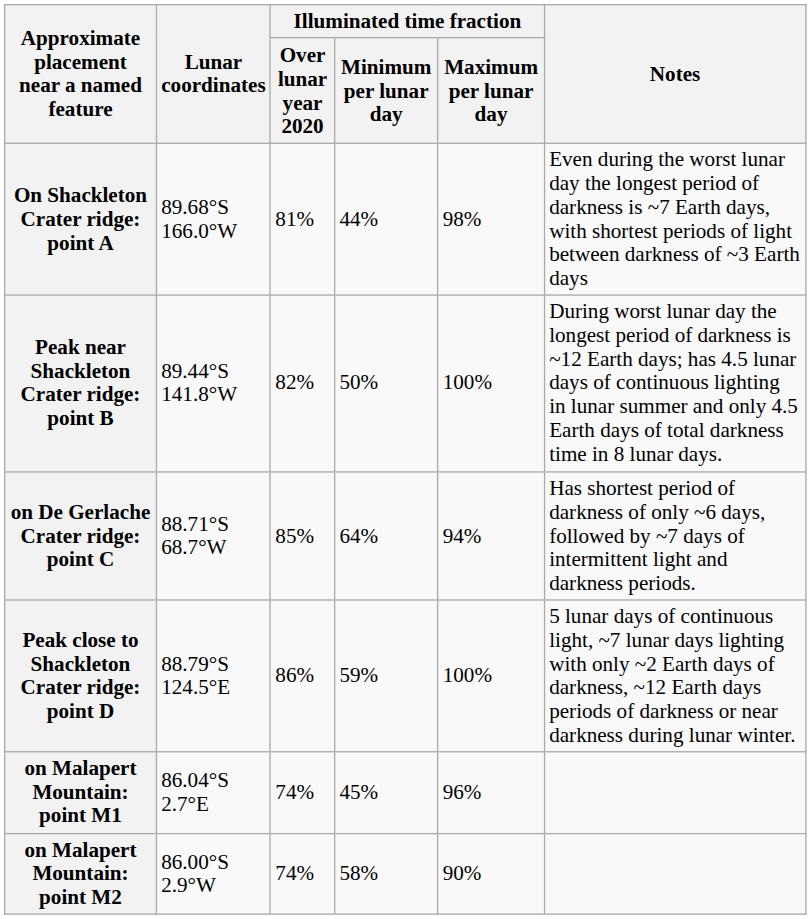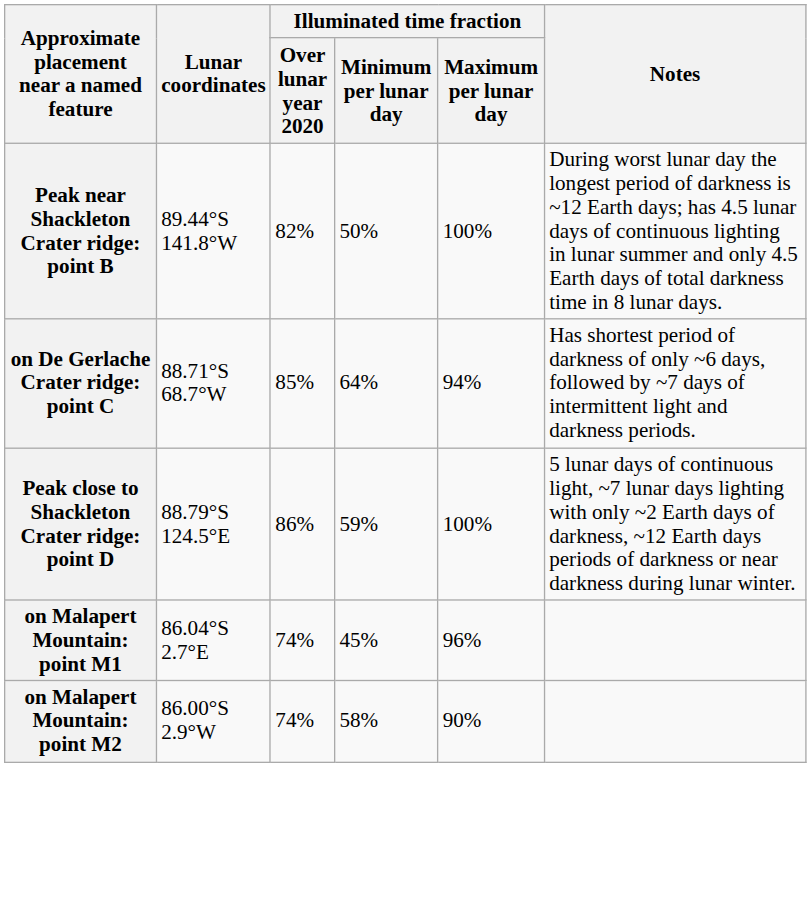- row: On Shackleton Crater ridge: point A | 89.68°S 166.0°W | 81% | 44% | 98% | Even during the worst lunar day the longest period of darkness is ~7 Earth days, with shortest periods of light between darkness of ~3 Earth days
